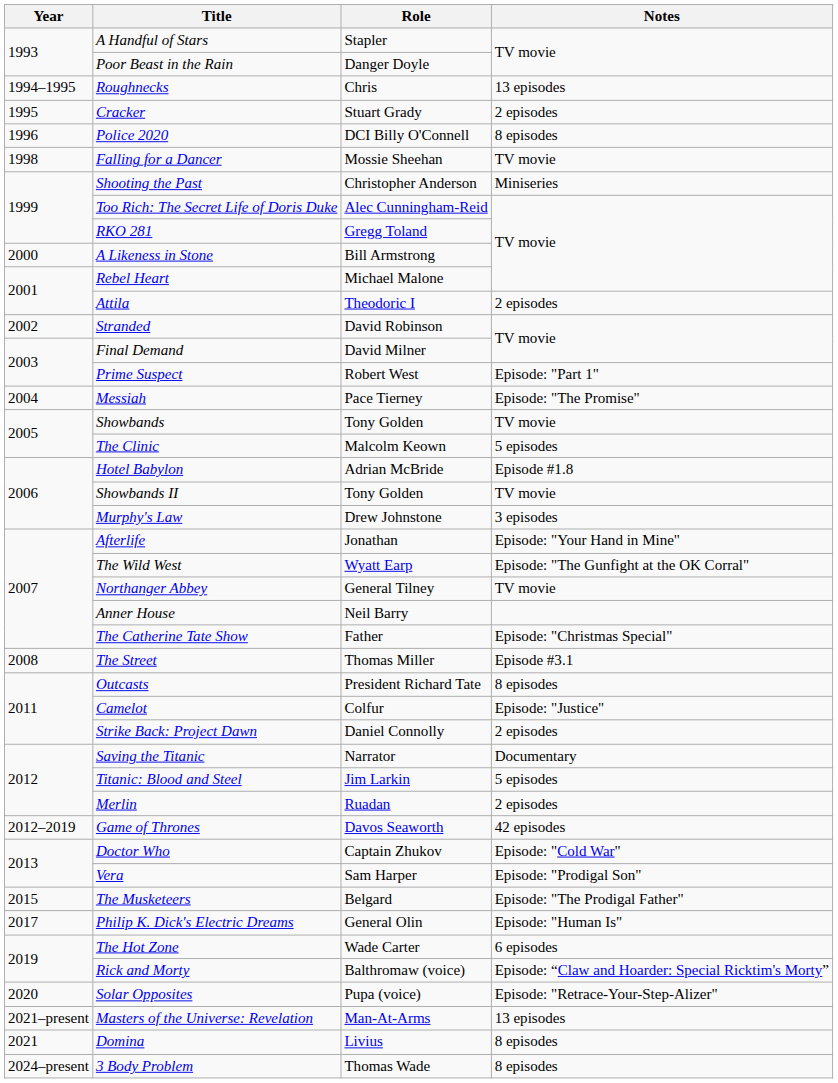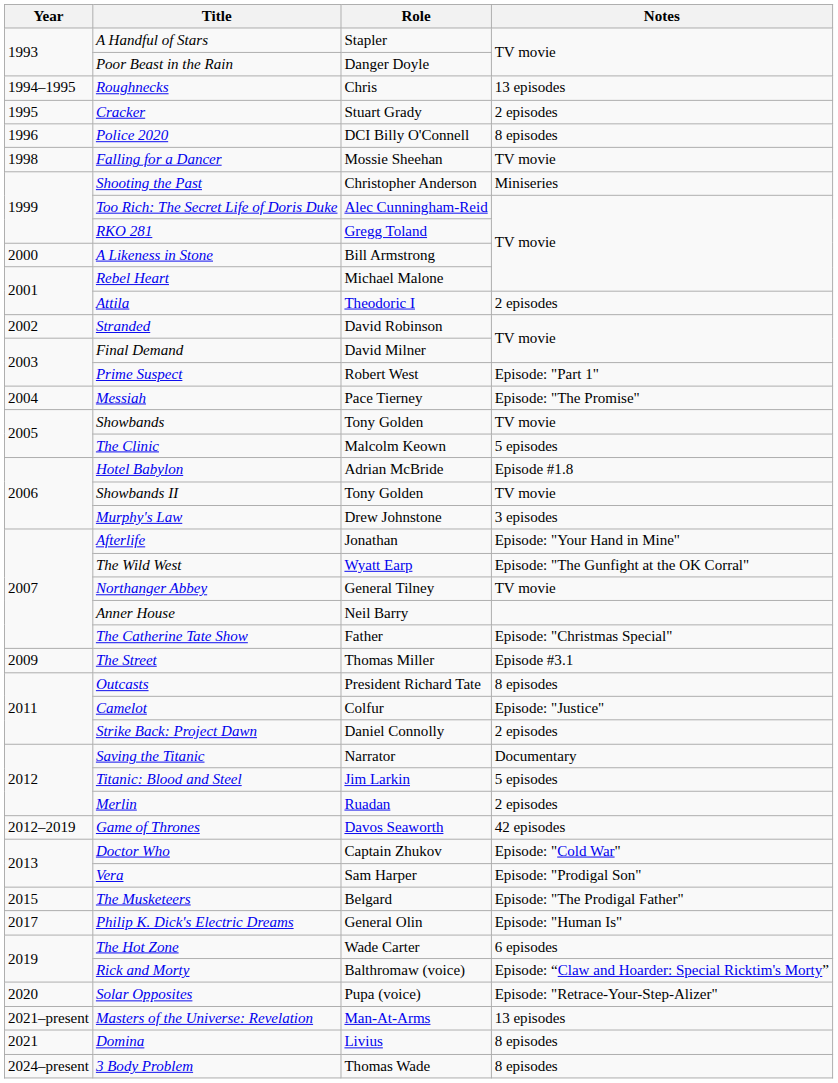The Street | Year: 2008 -> 2009
